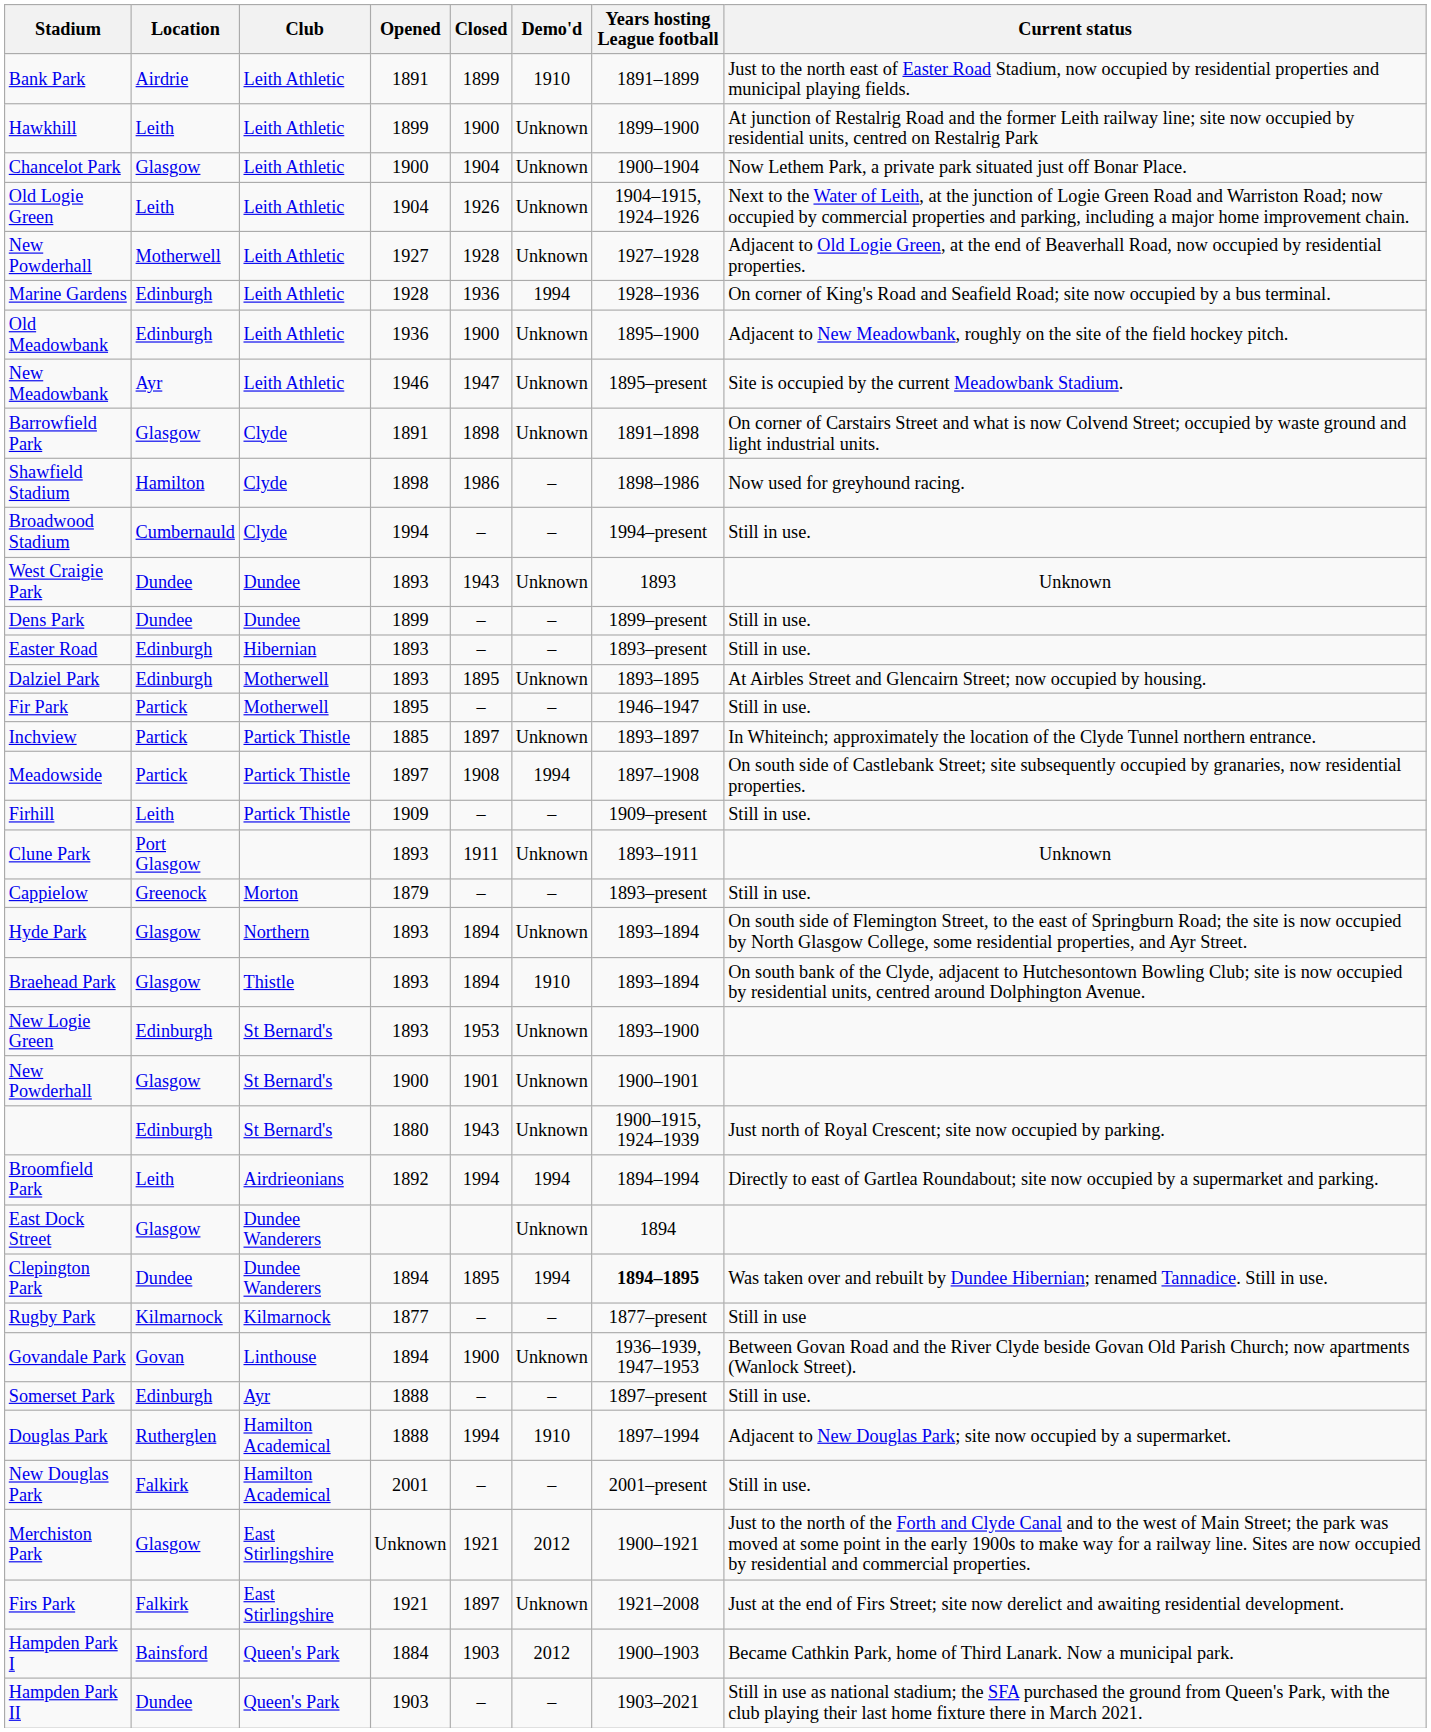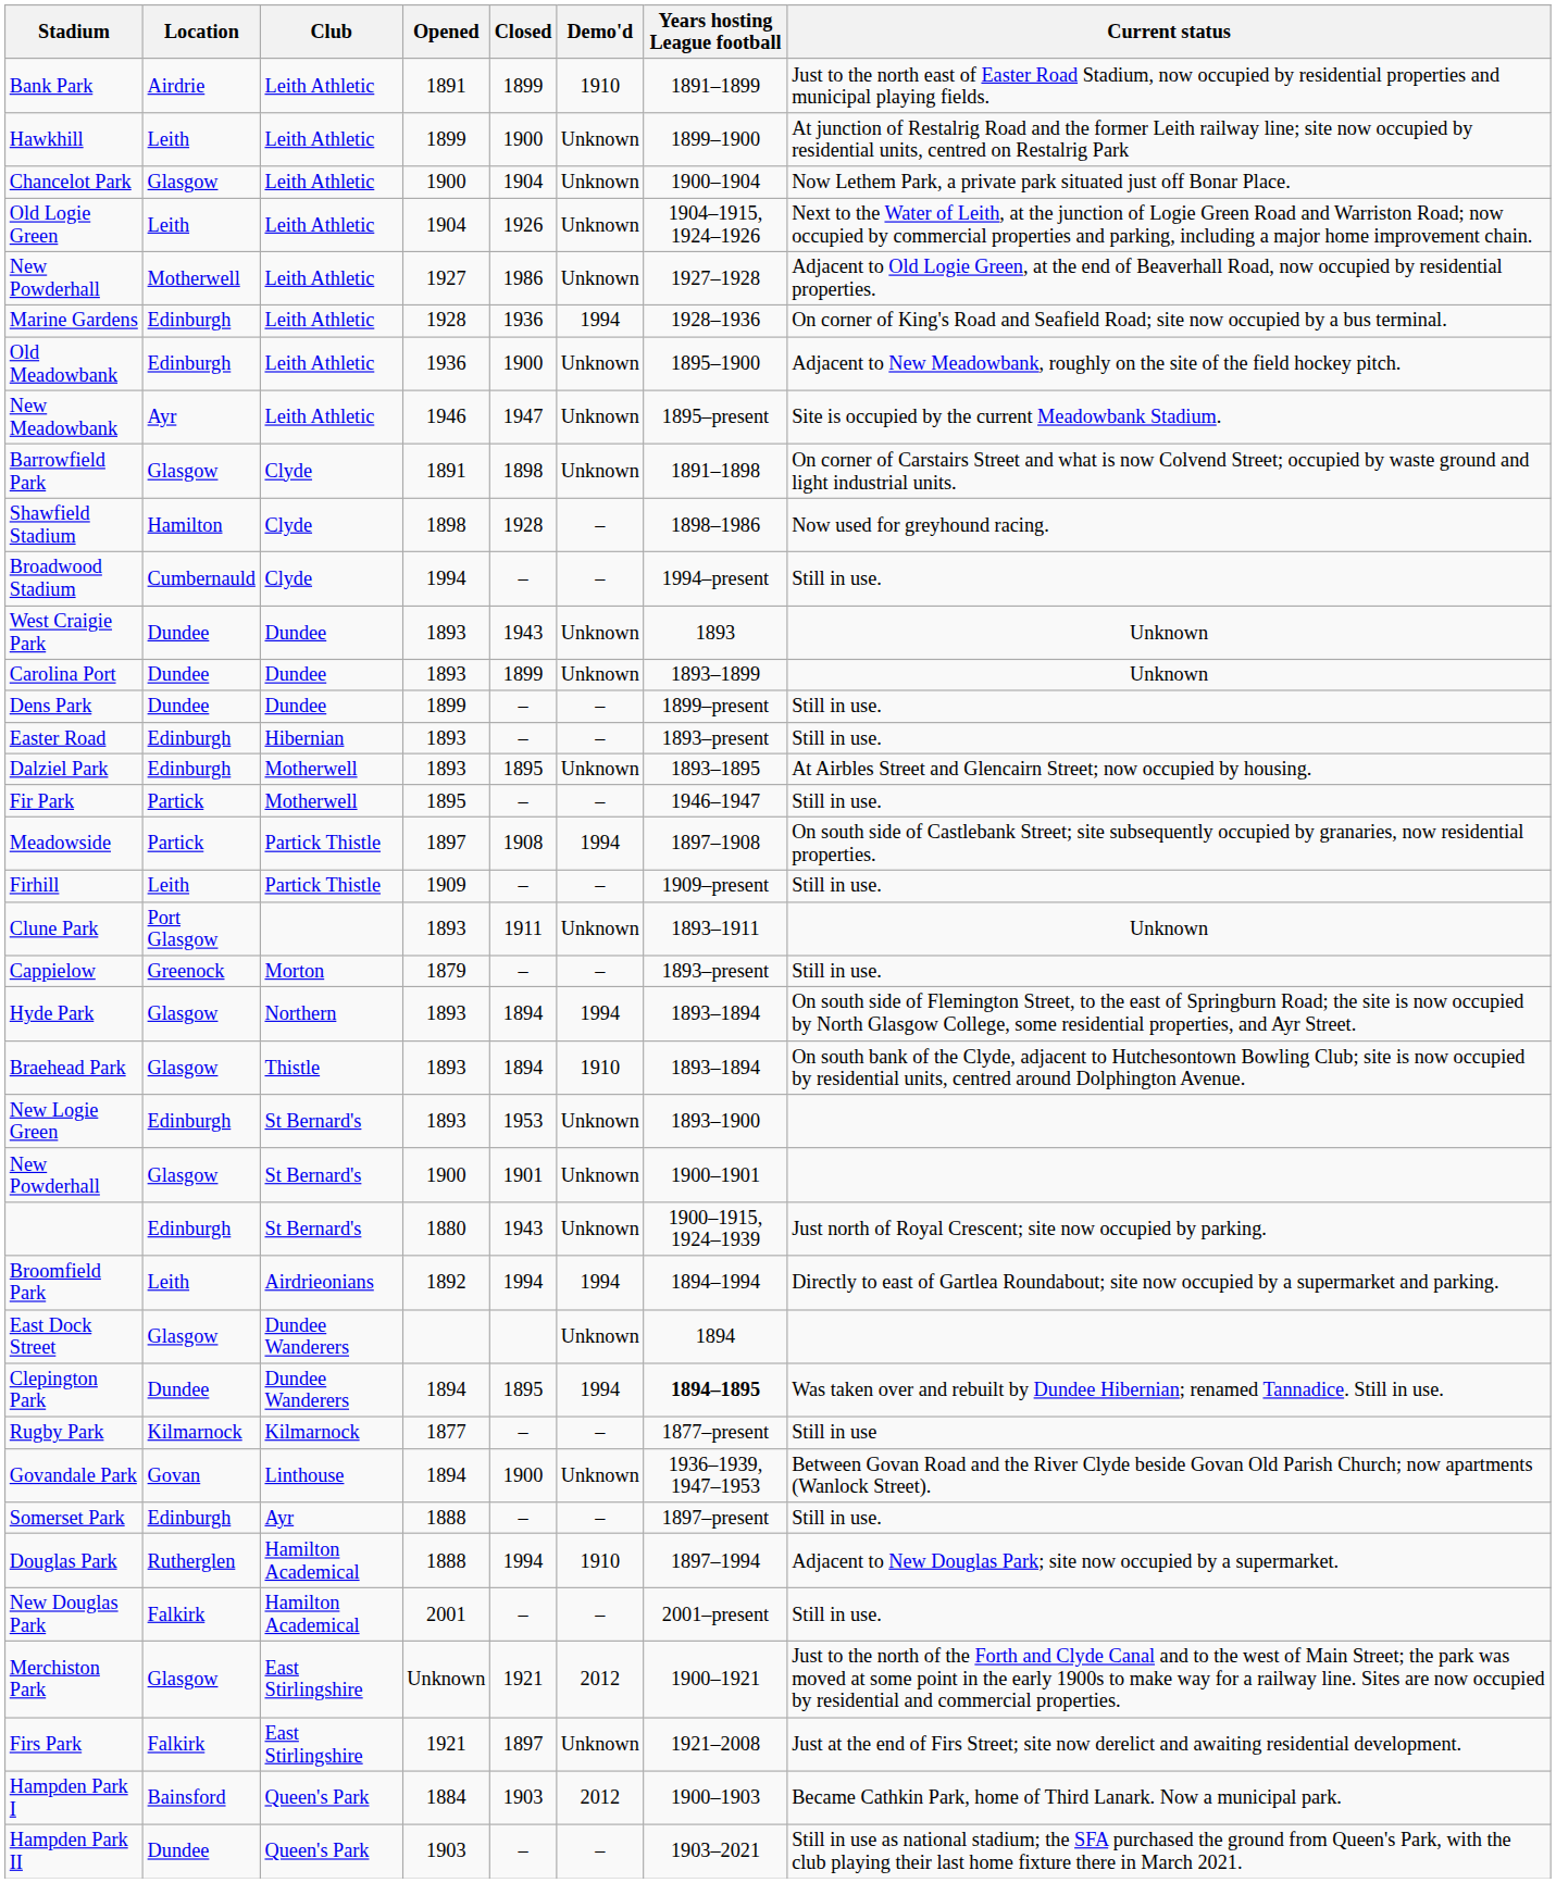New Powderhall / 1927 | Closed: 1928 -> 1986
Shawfield Stadium | Closed: 1986 -> 1928
+ row: Carolina Port | Dundee | Dundee | 1893 | 1899 | Unknown | 1893–1899 | Unknown
- row: Inchview | Partick | Partick Thistle | 1885 | 1897 | Unknown | 1893–1897 | In Whiteinch; approximately the location of the Clyde Tunnel northern entrance.
Hyde Park | Demo'd: Unknown -> 1994
